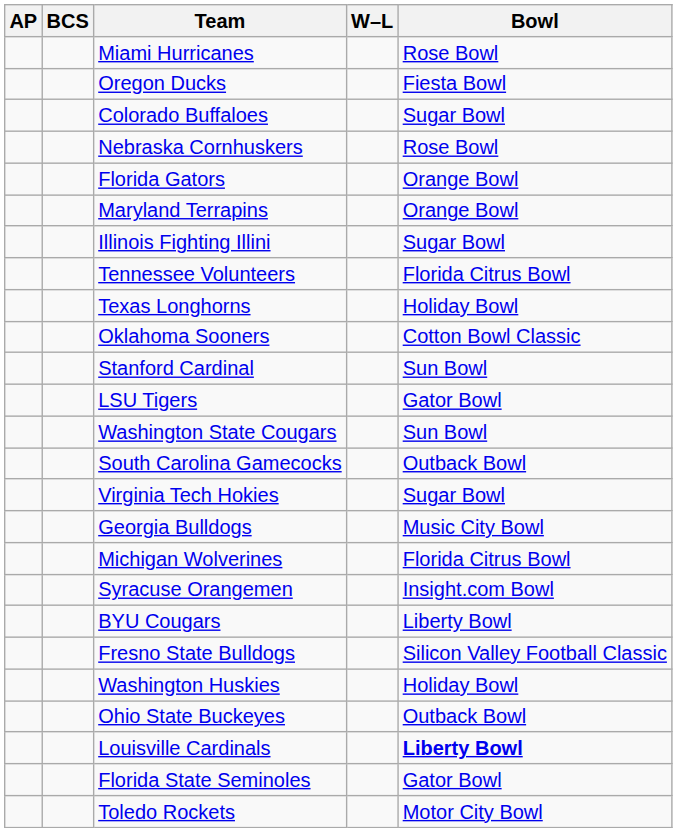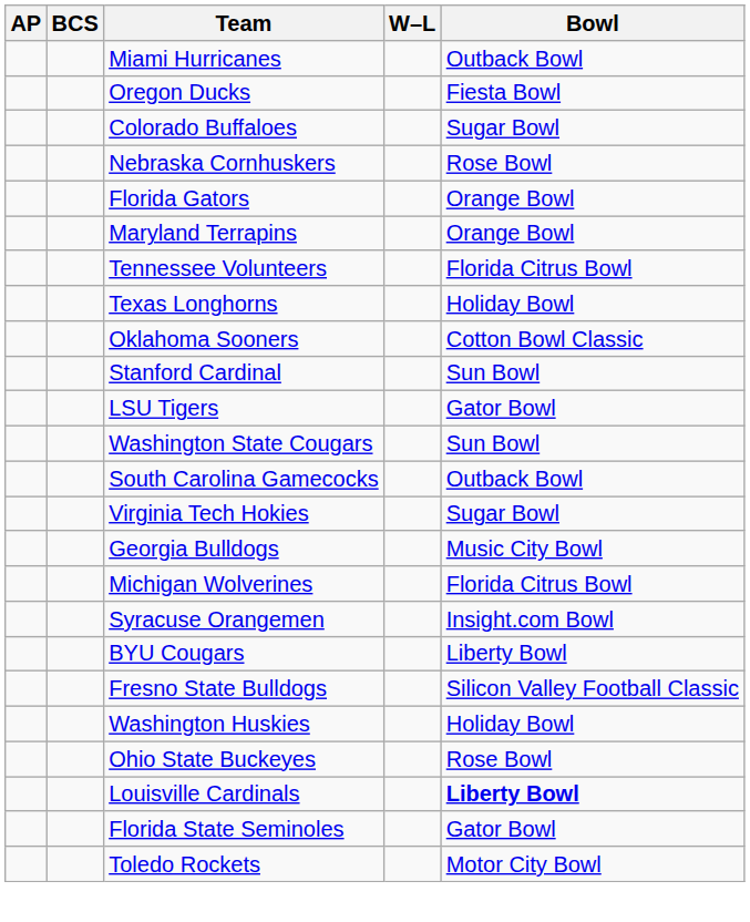Miami Hurricanes | Bowl: Rose Bowl -> Outback Bowl
- row: Illinois Fighting Illini | Sugar Bowl
Ohio State Buckeyes | Bowl: Outback Bowl -> Rose Bowl
